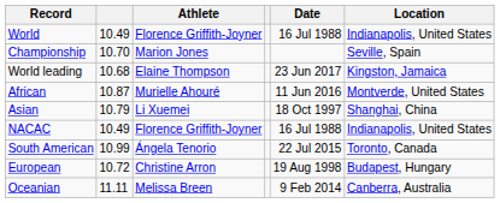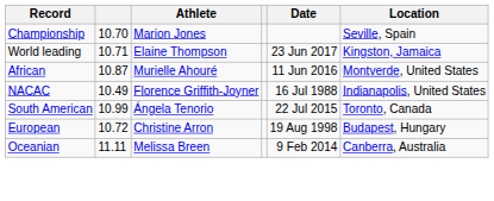- row: World | 10.49 | Florence Griffith-Joyner | 16 Jul 1988 | Indianapolis, United States
World leading | column 2: 10.68 -> 10.71
- row: Asian | 10.79 | Li Xuemei | 18 Oct 1997 | Shanghai, China
